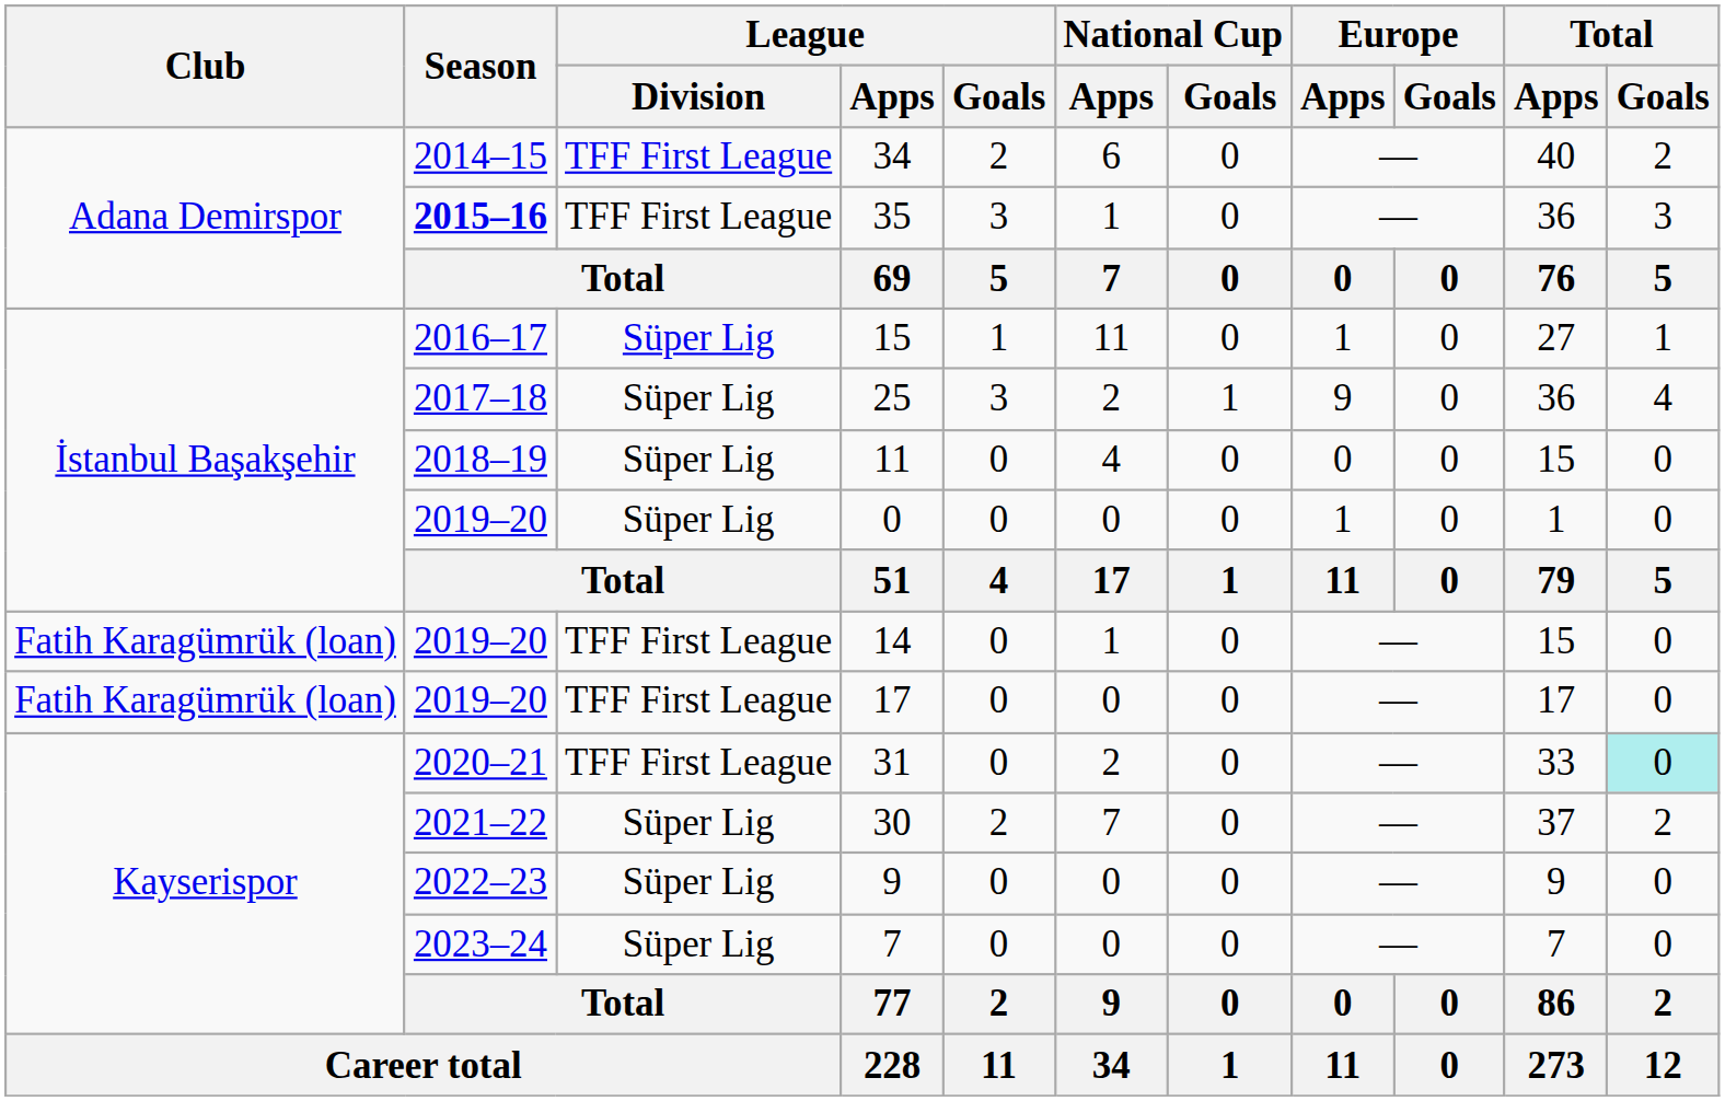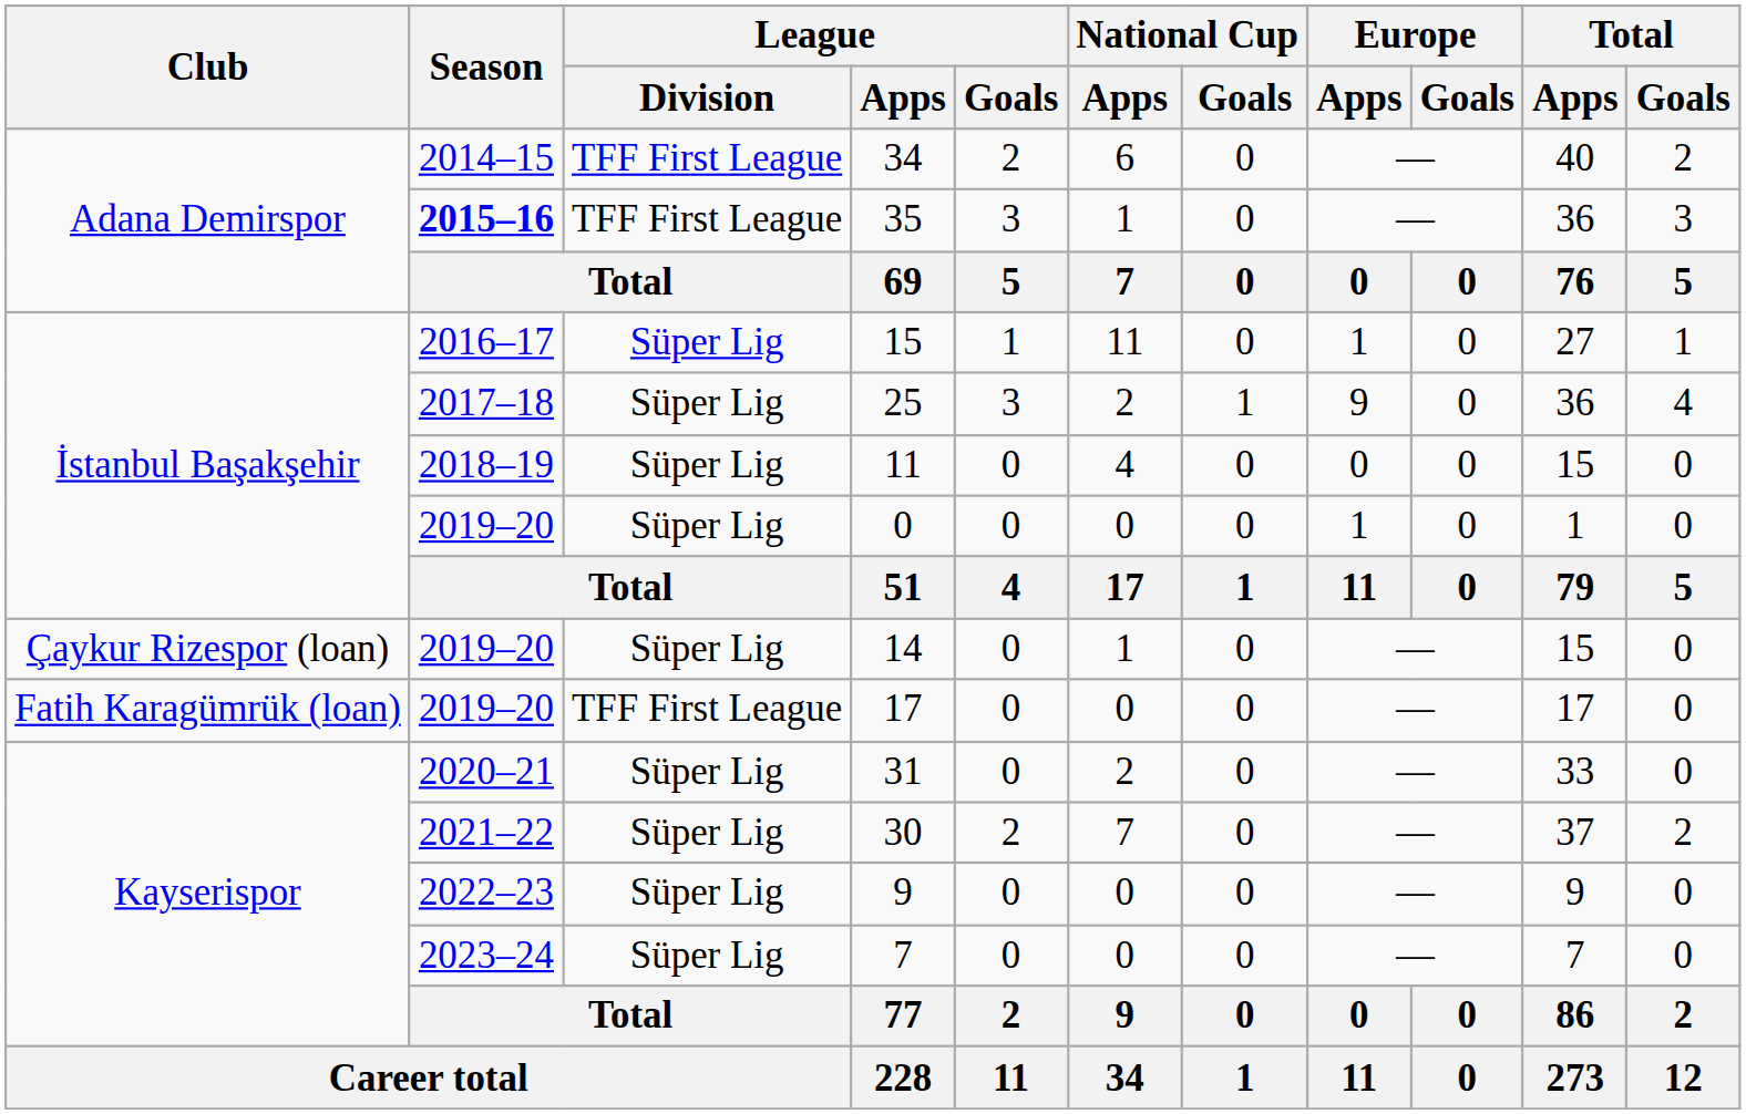14 | Club: Fatih Karagümrük (loan) -> Çaykur Rizespor (loan)
14 | League / Division: TFF First League -> Süper Lig
31 | League / Division: TFF First League -> Süper Lig
31 | Total / Goals: paleturquoise background -> no background
